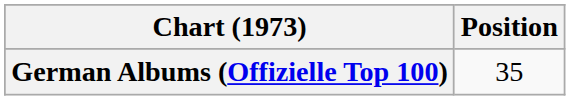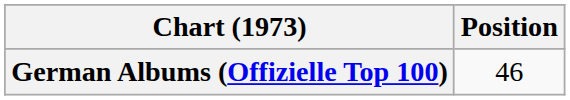German Albums (Offizielle Top 100) | Position: 35 -> 46
